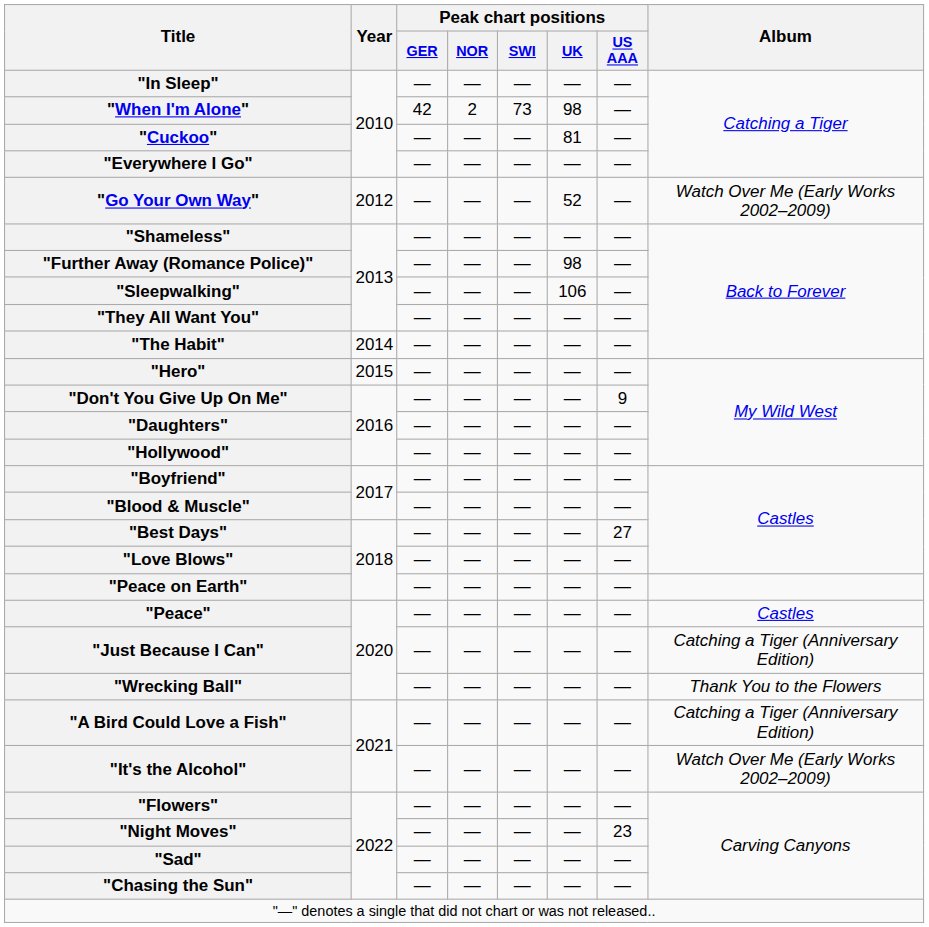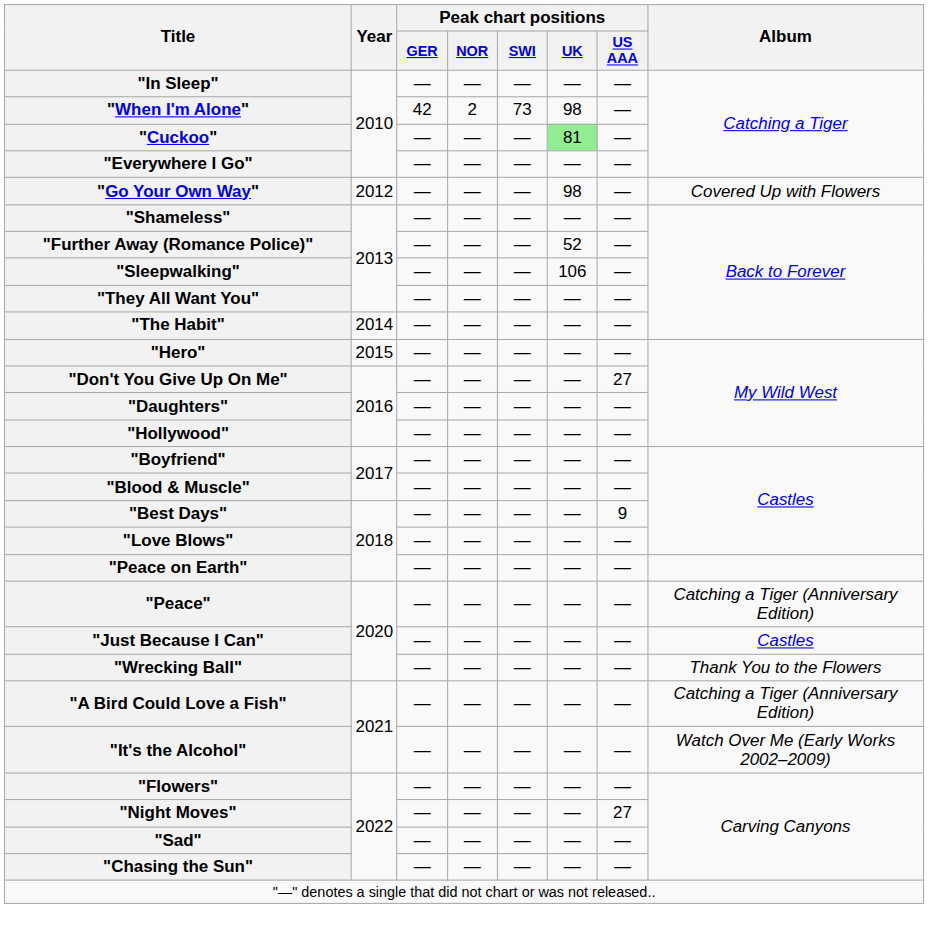"Cuckoo" | Peak chart positions / UK: no background -> lightgreen background
"Go Your Own Way" | Peak chart positions / UK: 52 -> 98
"Go Your Own Way" | Album: Watch Over Me (Early Works 2002–2009) -> Covered Up with Flowers
"Further Away (Romance Police)" | Peak chart positions / UK: 98 -> 52
"Don't You Give Up On Me" | Peak chart positions / US AAA: 9 -> 27
"Best Days" | Peak chart positions / US AAA: 27 -> 9
"Peace" | Album: Castles -> Catching a Tiger (Anniversary Edition)
"Just Because I Can" | Album: Catching a Tiger (Anniversary Edition) -> Castles
"Night Moves" | Peak chart positions / US AAA: 23 -> 27
